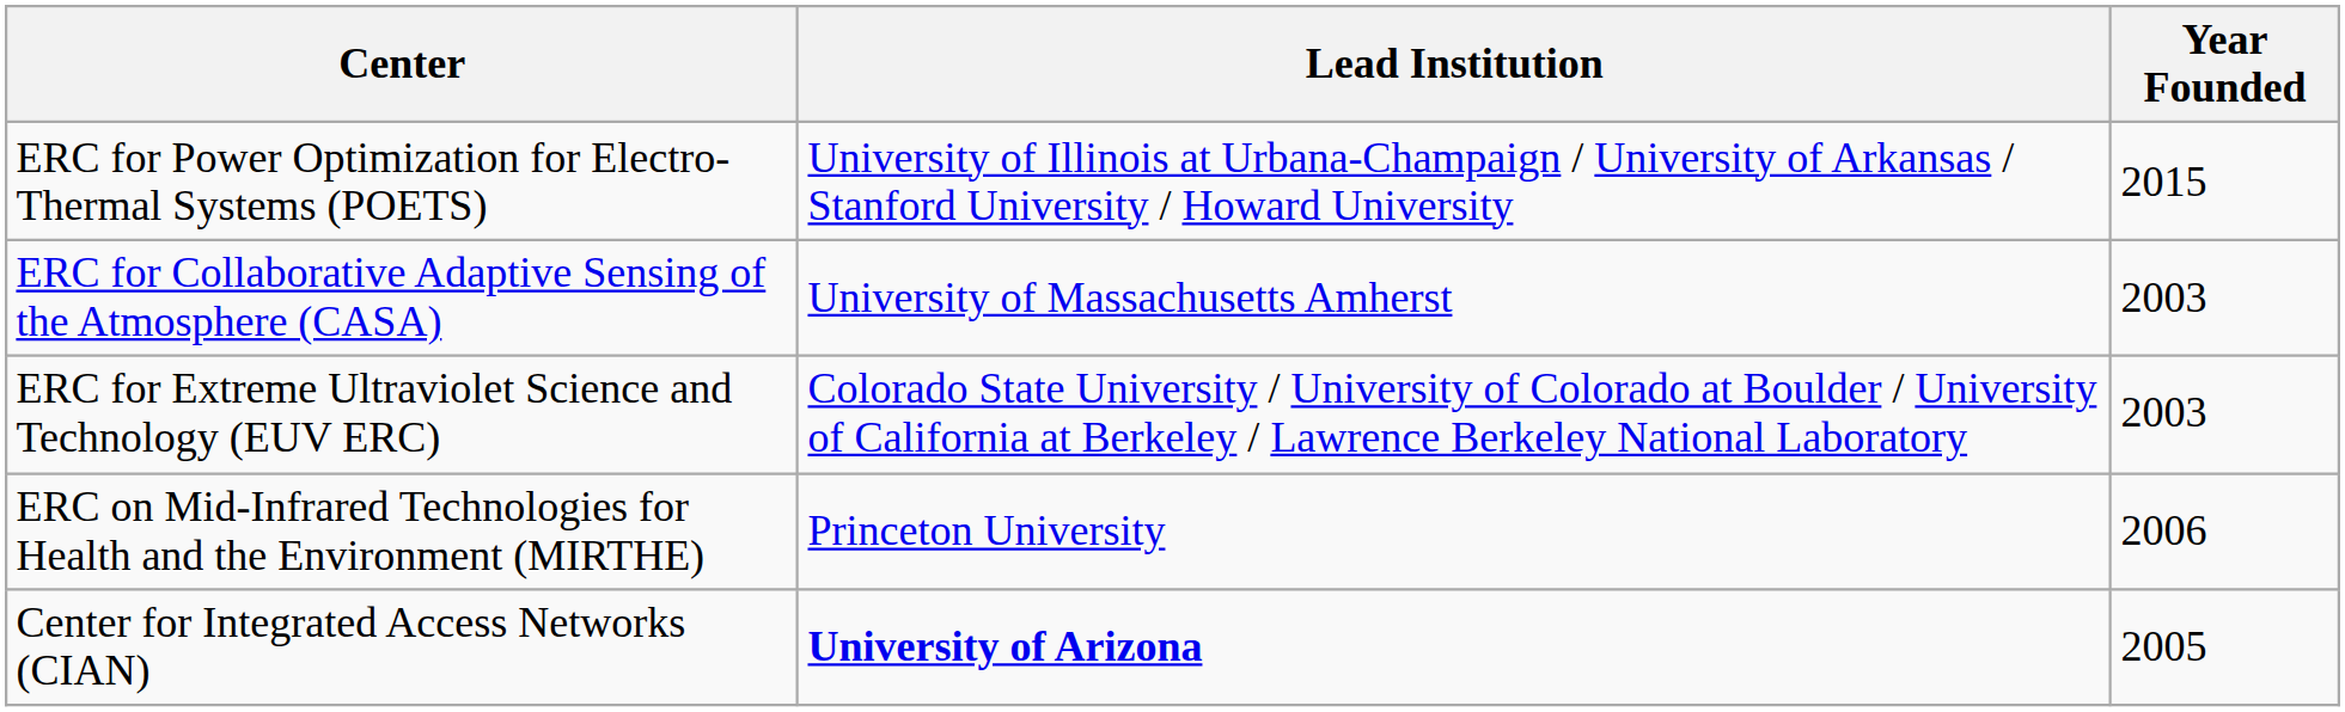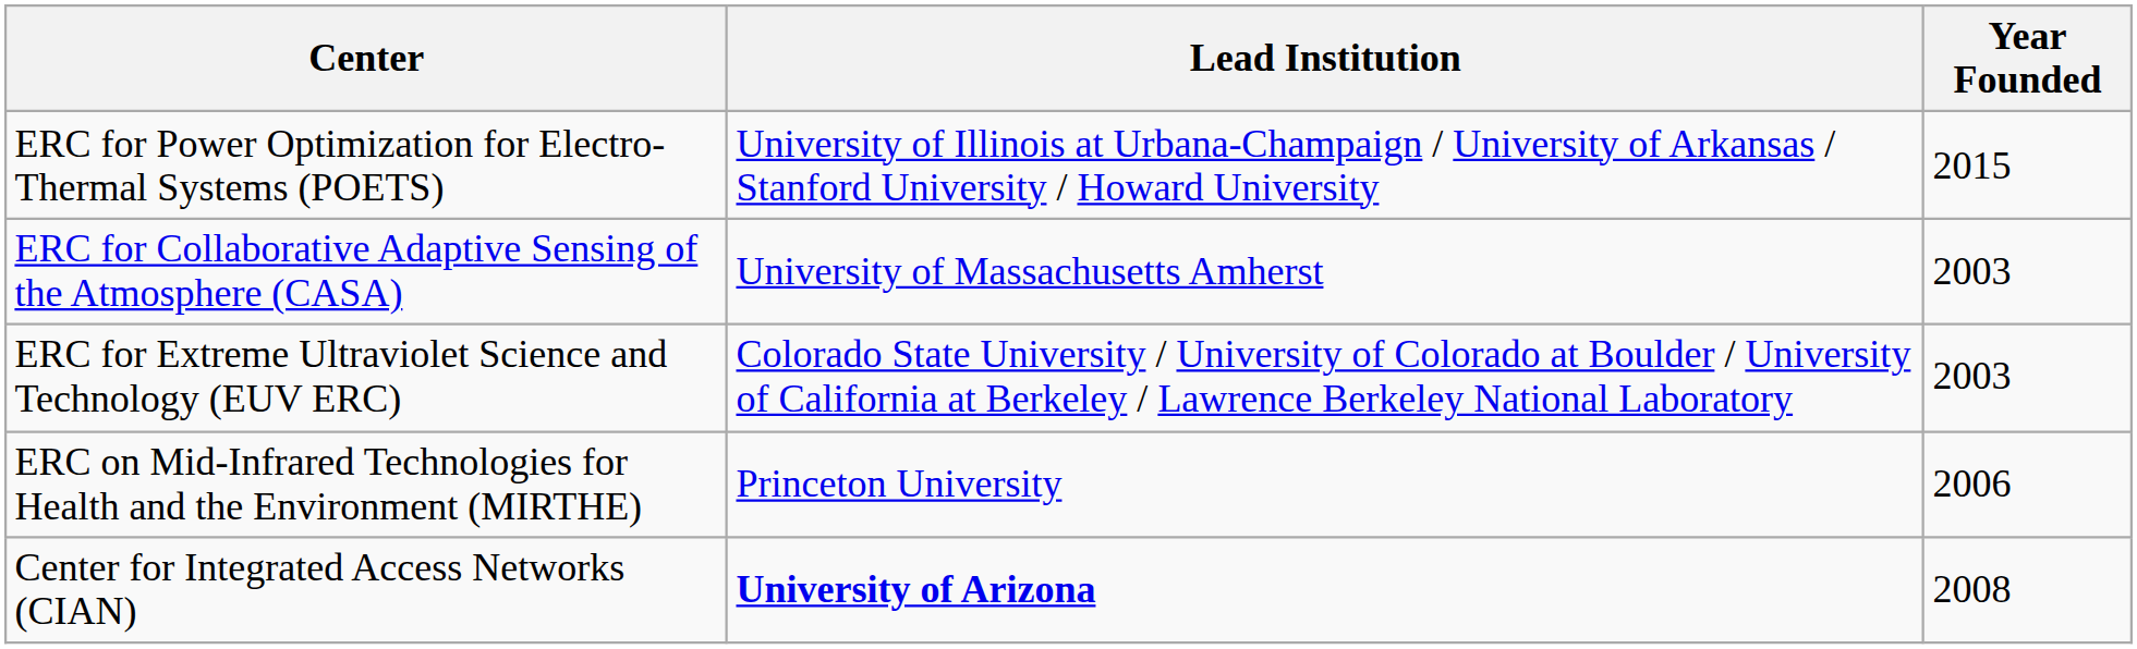Center for Integrated Access Networks (CIAN) | Year Founded: 2005 -> 2008
